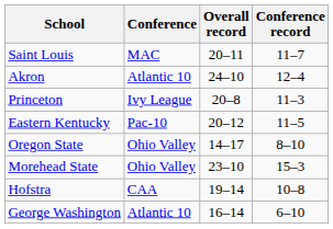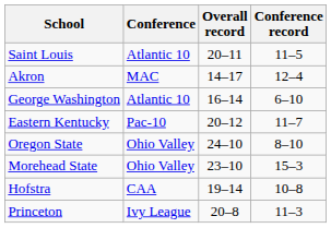Saint Louis | Conference: MAC -> Atlantic 10
Saint Louis | Conference record: 11–7 -> 11–5
Akron | Conference: Atlantic 10 -> MAC
Akron | Overall record: 24–10 -> 14–17
rows swapped: George Washington <-> Princeton
Eastern Kentucky | Conference record: 11–5 -> 11–7
Oregon State | Overall record: 14–17 -> 24–10
